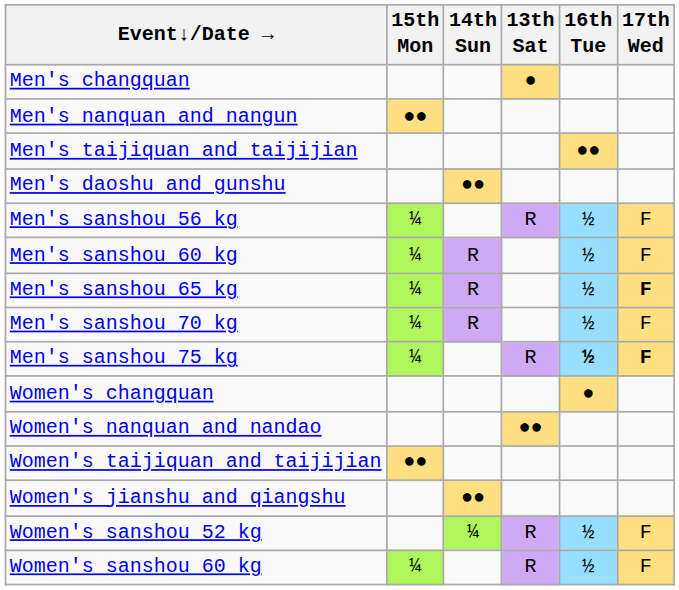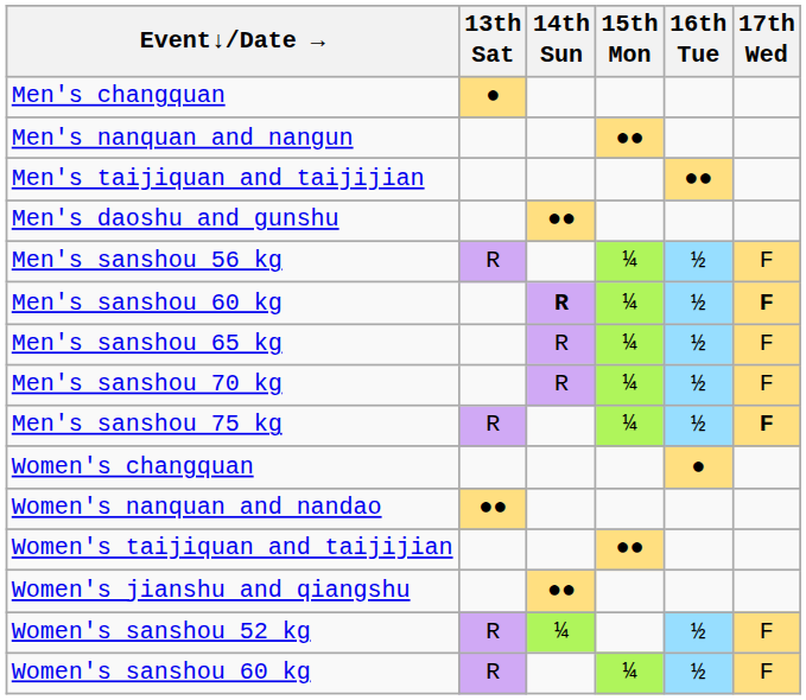columns swapped: 13th Sat <-> 15th Mon
Men's sanshou 60 kg | 14th Sun: normal -> bold
Men's sanshou 60 kg | 17th Wed: normal -> bold
Men's sanshou 65 kg | 17th Wed: bold -> normal
Men's sanshou 75 kg | 16th Tue: bold -> normal
